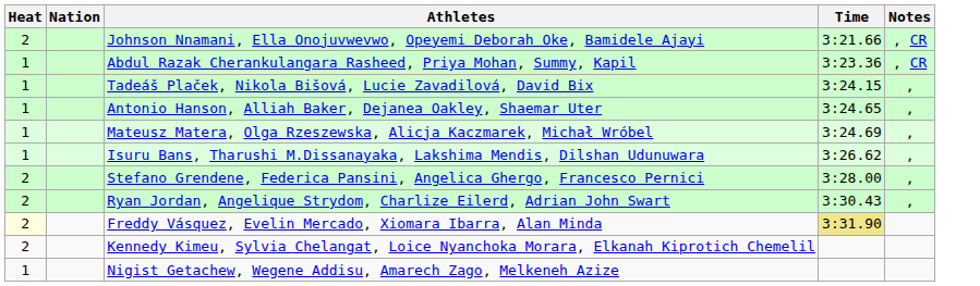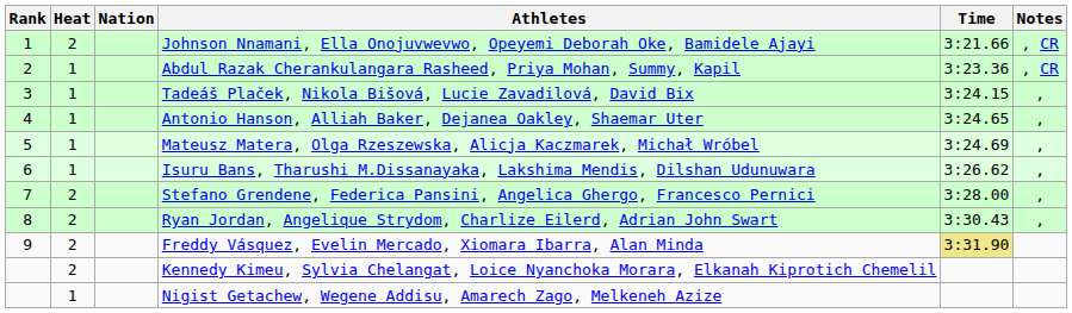+ column: Rank | 1 | 2 | 3 | 4 | 5 | 6 | 7 | 8 | 9
Freddy Vásquez, Evelin Mercado, Xiomara Ibarra, Alan Minda | Heat: lightyellow background -> no background
